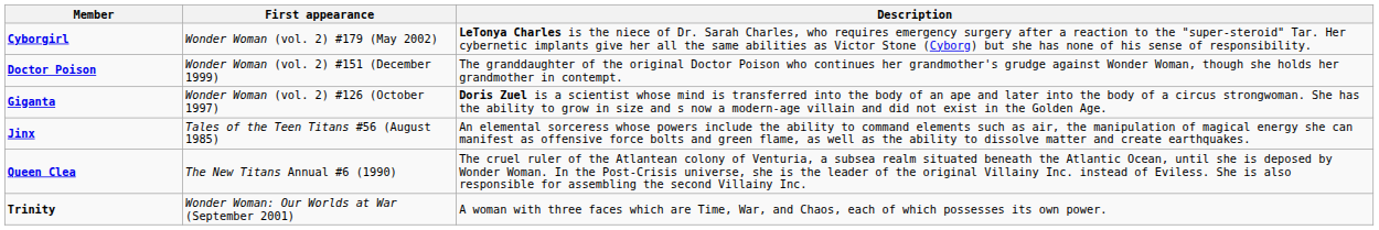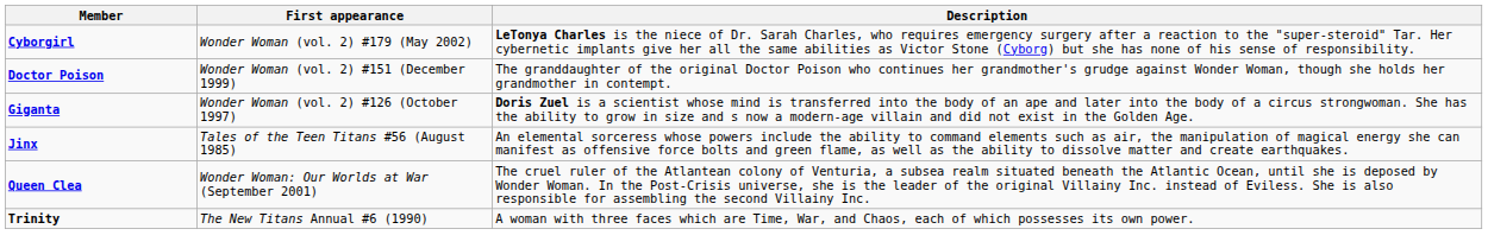Queen Clea | First appearance: The New Titans Annual #6 (1990) -> Wonder Woman: Our Worlds at War (September 2001)
Trinity | First appearance: Wonder Woman: Our Worlds at War (September 2001) -> The New Titans Annual #6 (1990)
